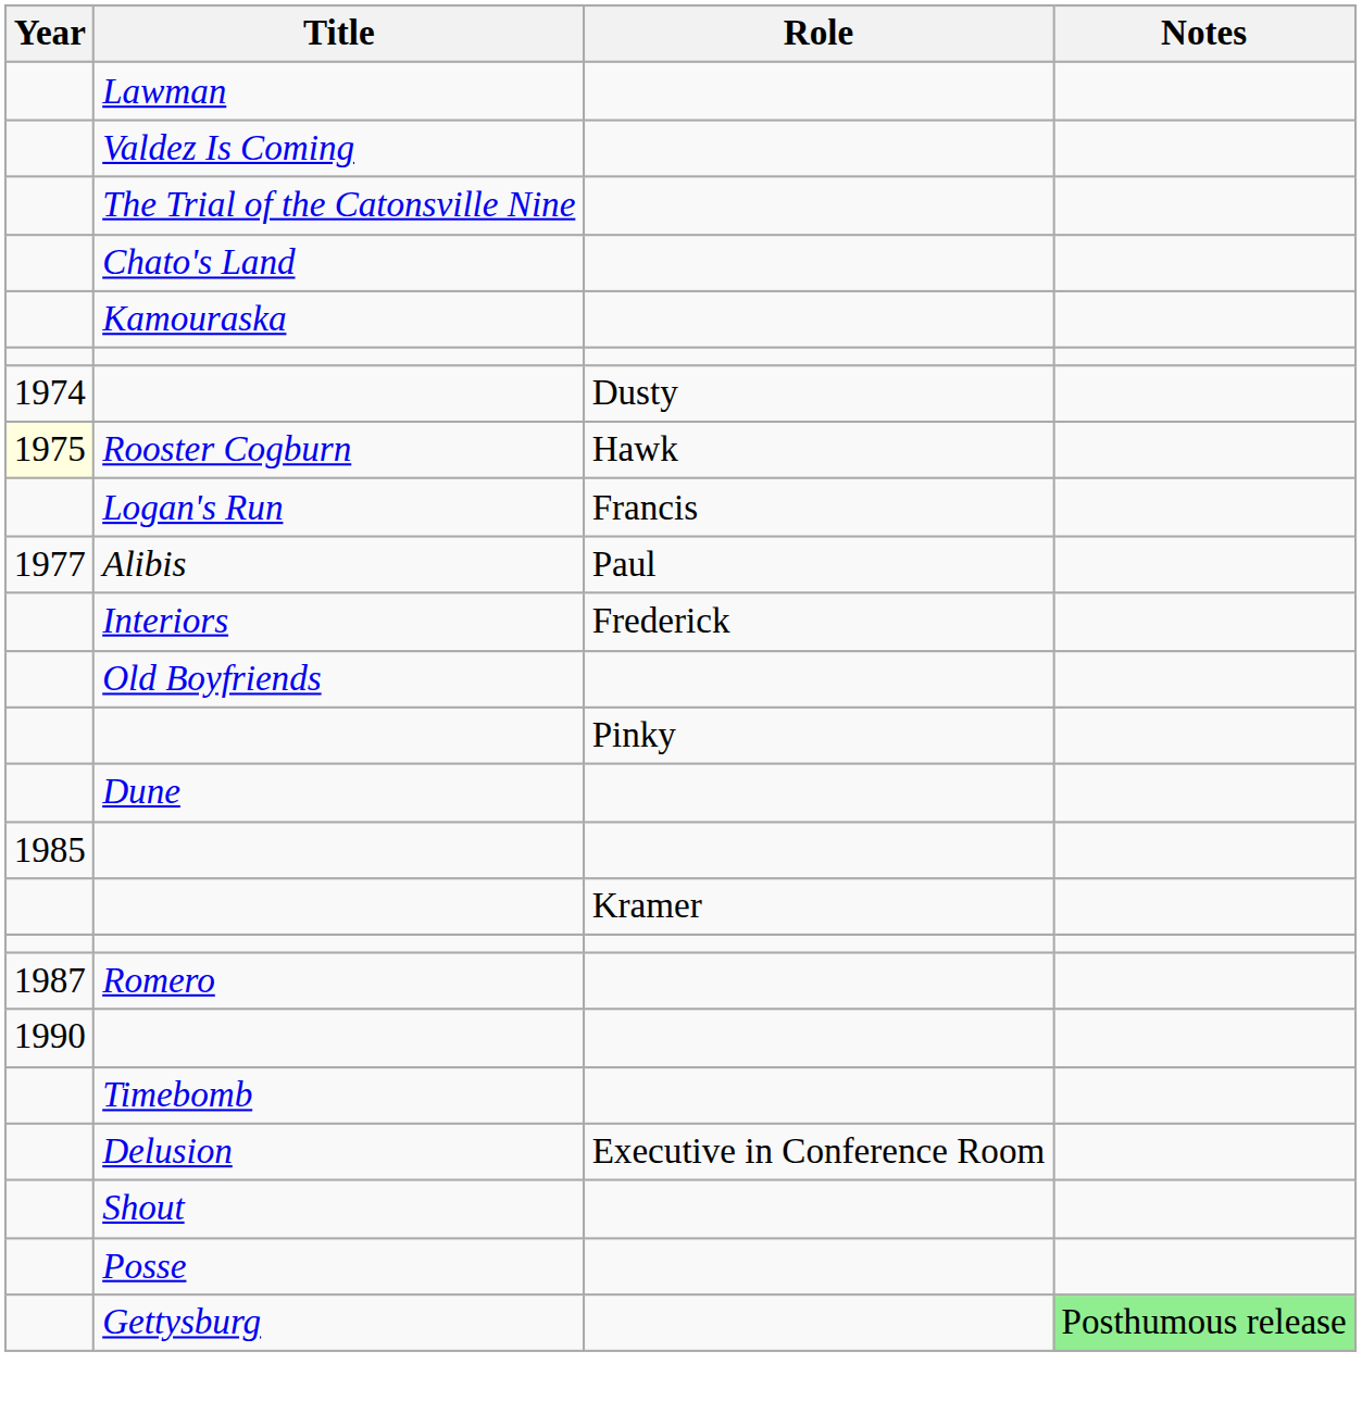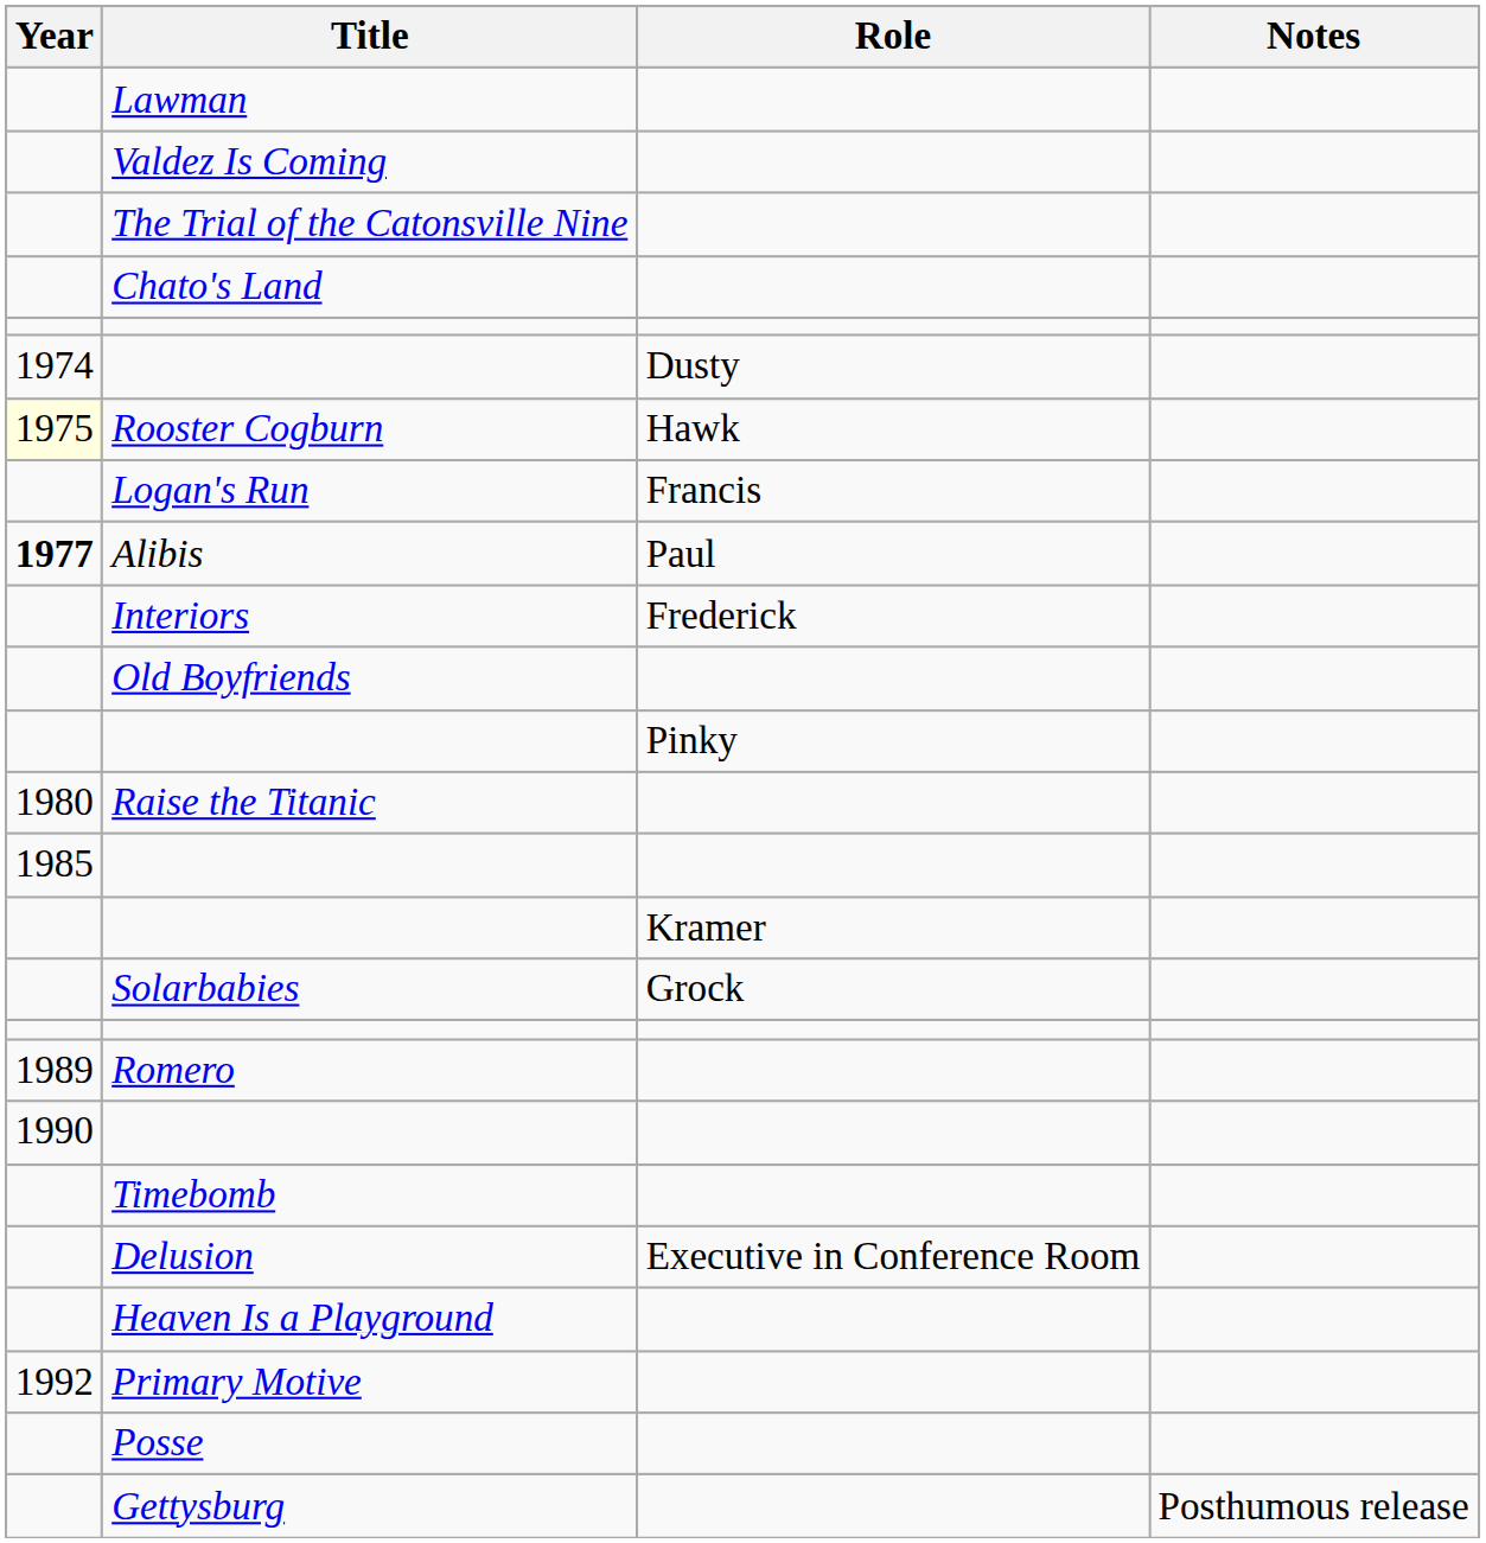- row: Kamouraska
Alibis | Year: normal -> bold
+ row: 1980 | Raise the Titanic
- row: Dune
+ row: Solarbabies | Grock
Romero | Year: 1987 -> 1989
- row: Shout
+ row: Heaven Is a Playground
+ row: 1992 | Primary Motive
Gettysburg | Notes: lightgreen background -> no background
